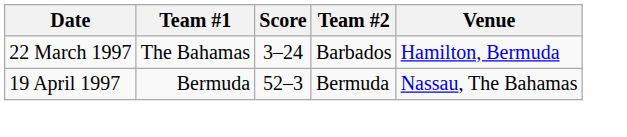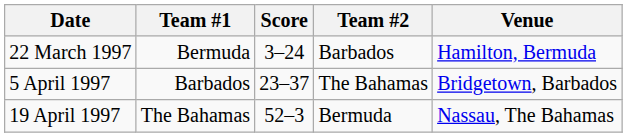22 March 1997 | Team #1: The Bahamas -> Bermuda
+ row: 5 April 1997 | Barbados | 23–37 | The Bahamas | Bridgetown, Barbados
19 April 1997 | Team #1: Bermuda -> The Bahamas
